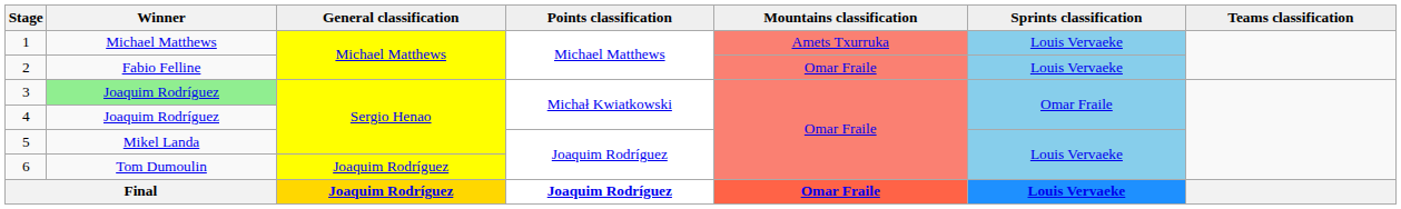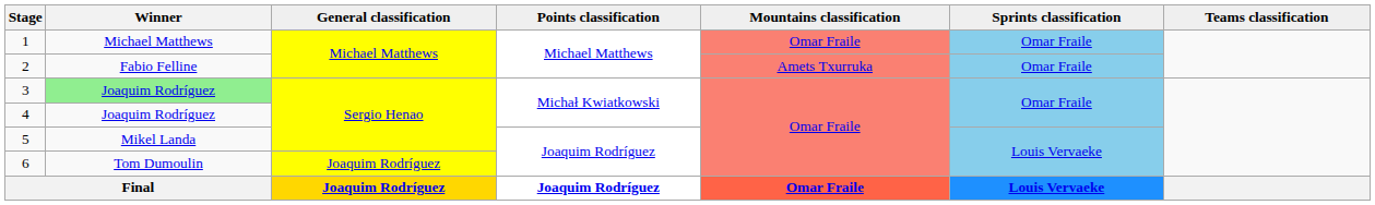1 | Mountains classification: Amets Txurruka -> Omar Fraile
1 | Sprints classification: Louis Vervaeke -> Omar Fraile
2 | Mountains classification: Omar Fraile -> Amets Txurruka
2 | Sprints classification: Louis Vervaeke -> Omar Fraile
